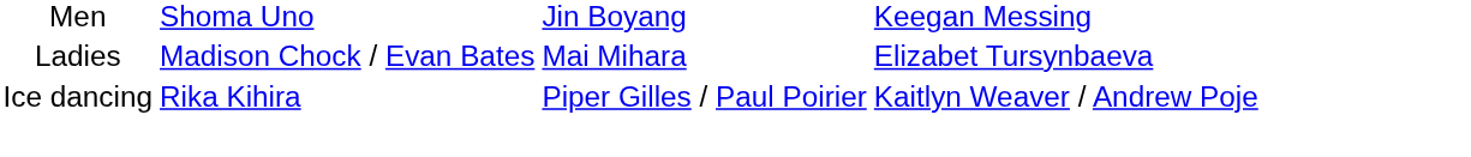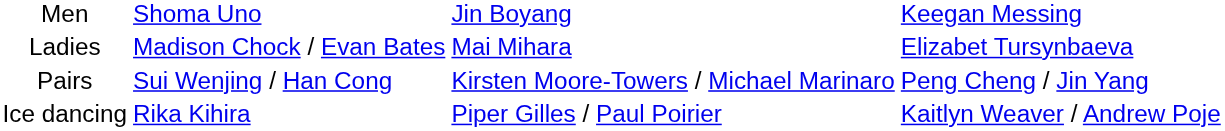+ row: Pairs | Sui Wenjing / Han Cong | Kirsten Moore-Towers / Michael Marinaro | Peng Cheng / Jin Yang
